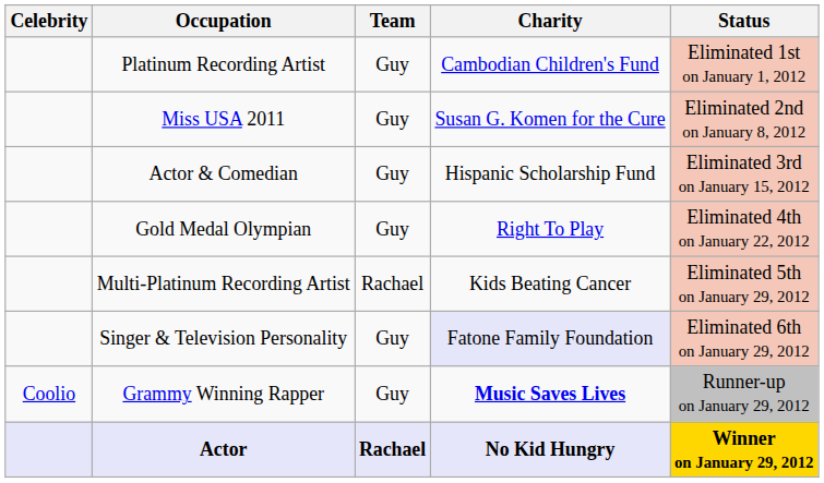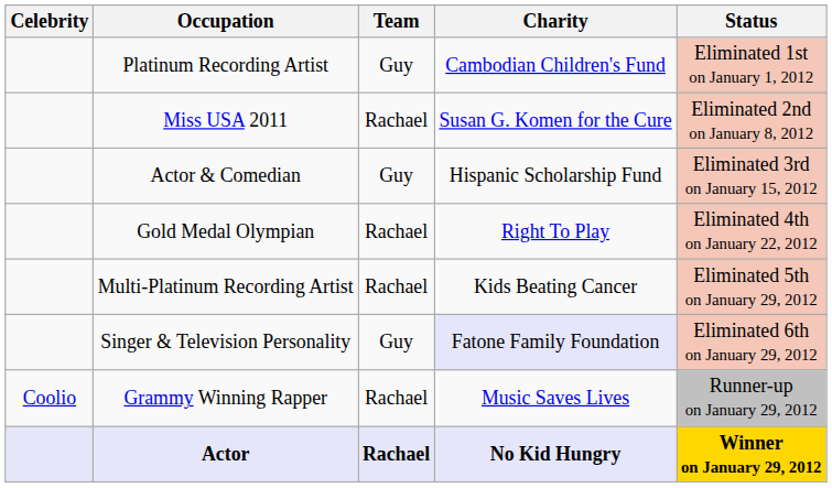Miss USA 2011 | Team: Guy -> Rachael
Gold Medal Olympian | Team: Guy -> Rachael
Grammy Winning Rapper | Team: Guy -> Rachael
Grammy Winning Rapper | Charity: bold -> normal
